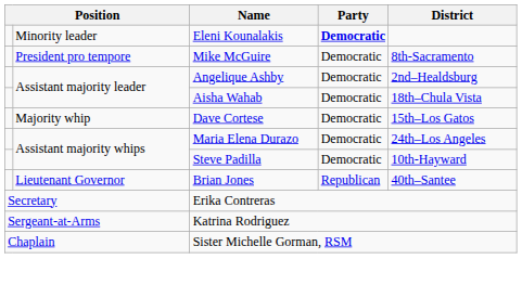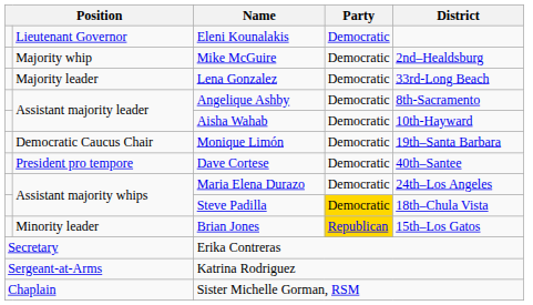Eleni Kounalakis | column 2: Minority leader -> Lieutenant Governor
Eleni Kounalakis | Party: bold -> normal
Mike McGuire | column 2: President pro tempore -> Majority whip
Mike McGuire | District: 8th-Sacramento -> 2nd–Healdsburg
+ row: Majority leader | Lena Gonzalez | Democratic | 33rd-Long Beach
Angelique Ashby | District: 2nd–Healdsburg -> 8th-Sacramento
Aisha Wahab | District: 18th–Chula Vista -> 10th-Hayward
+ row: Democratic Caucus Chair | Monique Limón | Democratic | 19th–Santa Barbara
Dave Cortese | column 2: Majority whip -> President pro tempore
Dave Cortese | District: 15th–Los Gatos -> 40th–Santee
Steve Padilla | Party: no background -> gold background
Steve Padilla | District: 10th-Hayward -> 18th–Chula Vista
Brian Jones | column 2: Lieutenant Governor -> Minority leader
Brian Jones | Party: no background -> gold background
Brian Jones | District: 40th–Santee -> 15th–Los Gatos
